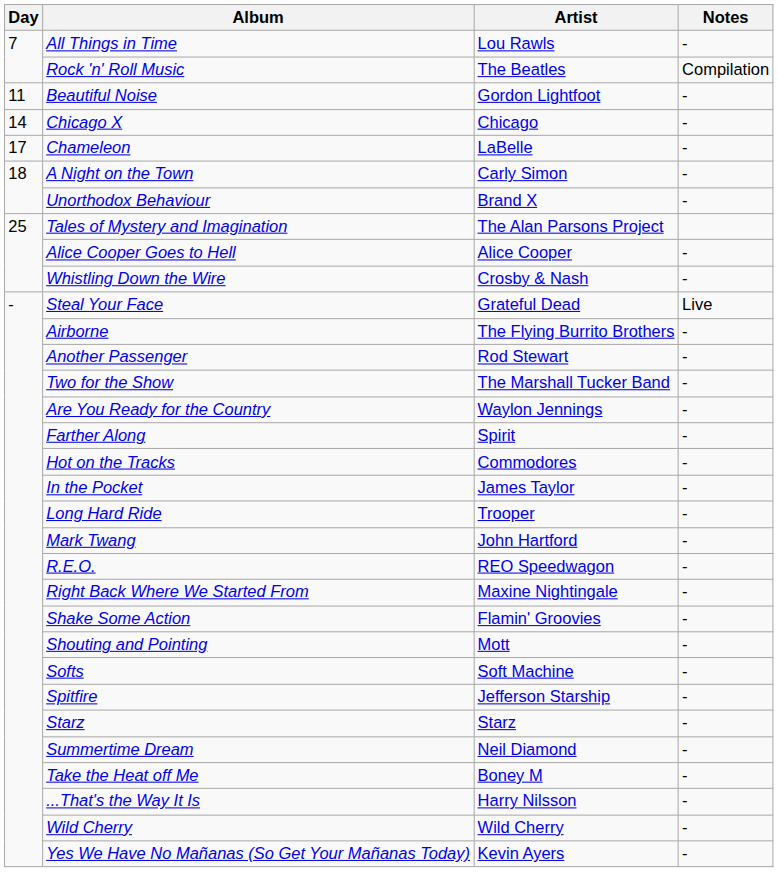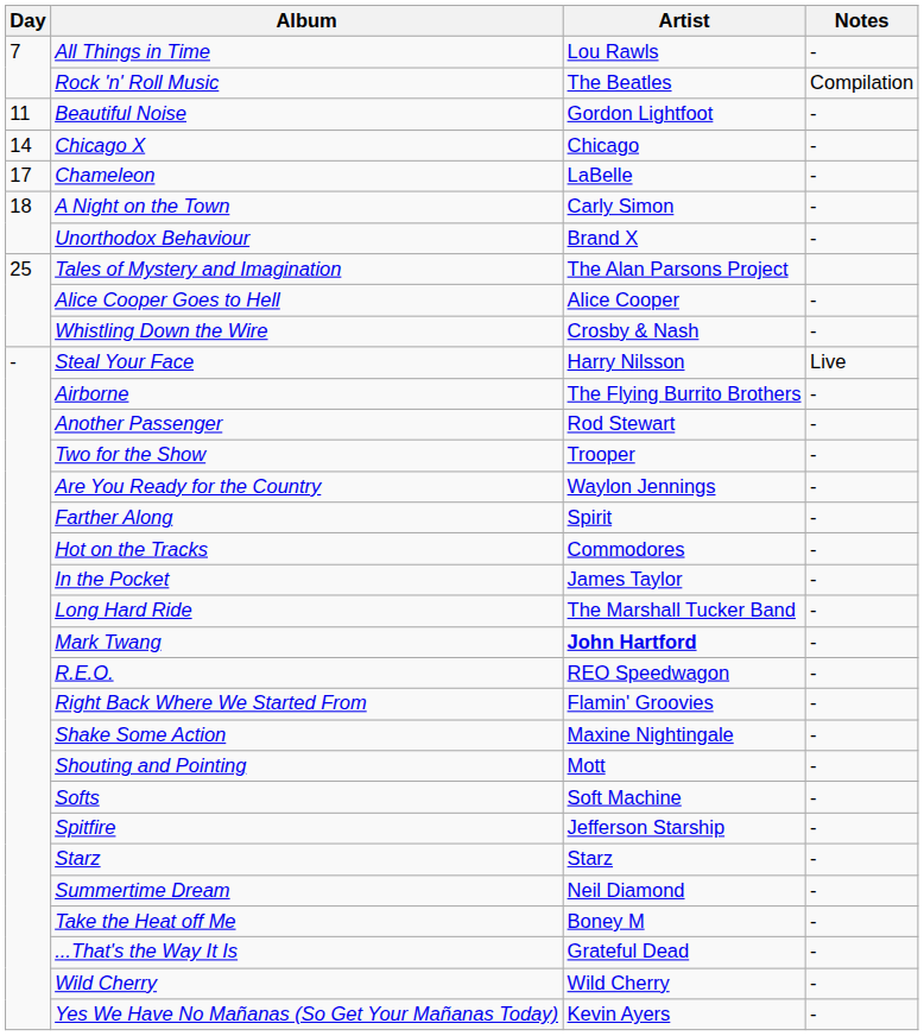Steal Your Face | Artist: Grateful Dead -> Harry Nilsson
Two for the Show | Artist: The Marshall Tucker Band -> Trooper
Long Hard Ride | Artist: Trooper -> The Marshall Tucker Band
Mark Twang | Artist: normal -> bold
Right Back Where We Started From | Artist: Maxine Nightingale -> Flamin' Groovies
Shake Some Action | Artist: Flamin' Groovies -> Maxine Nightingale
...That's the Way It Is | Artist: Harry Nilsson -> Grateful Dead
